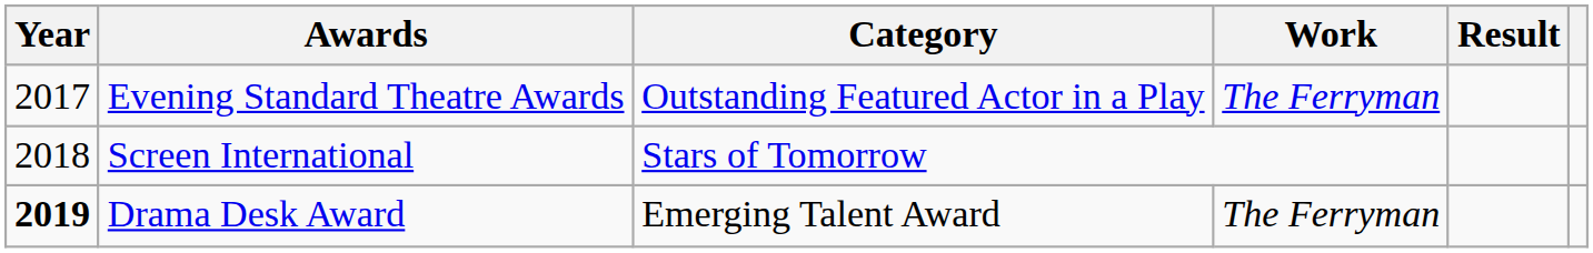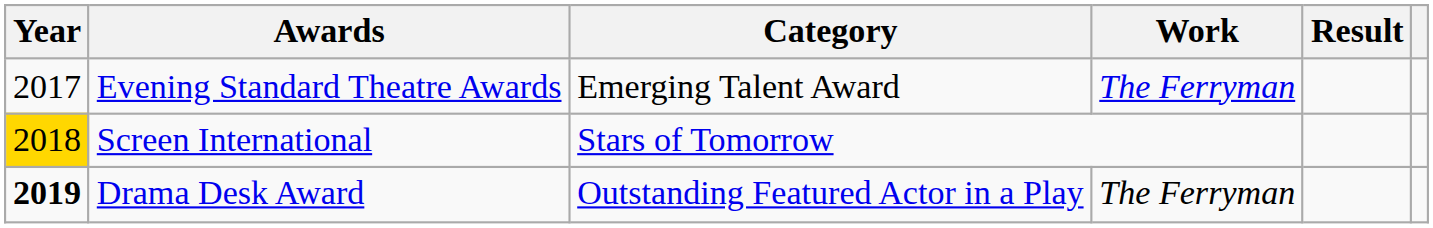Evening Standard Theatre Awards | Category: Outstanding Featured Actor in a Play -> Emerging Talent Award
Screen International | Year: no background -> gold background
Drama Desk Award | Category: Emerging Talent Award -> Outstanding Featured Actor in a Play
